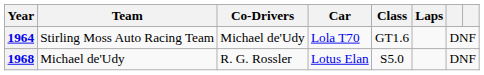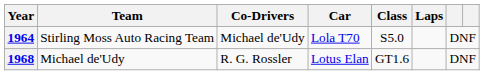1964 | Class: GT1.6 -> S5.0
1968 | Class: S5.0 -> GT1.6
